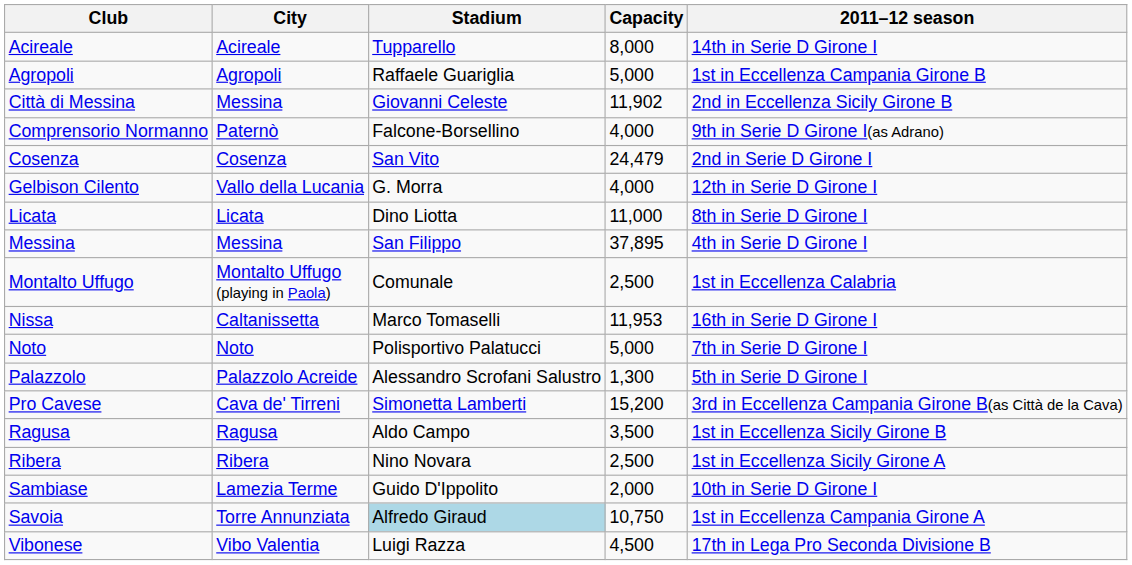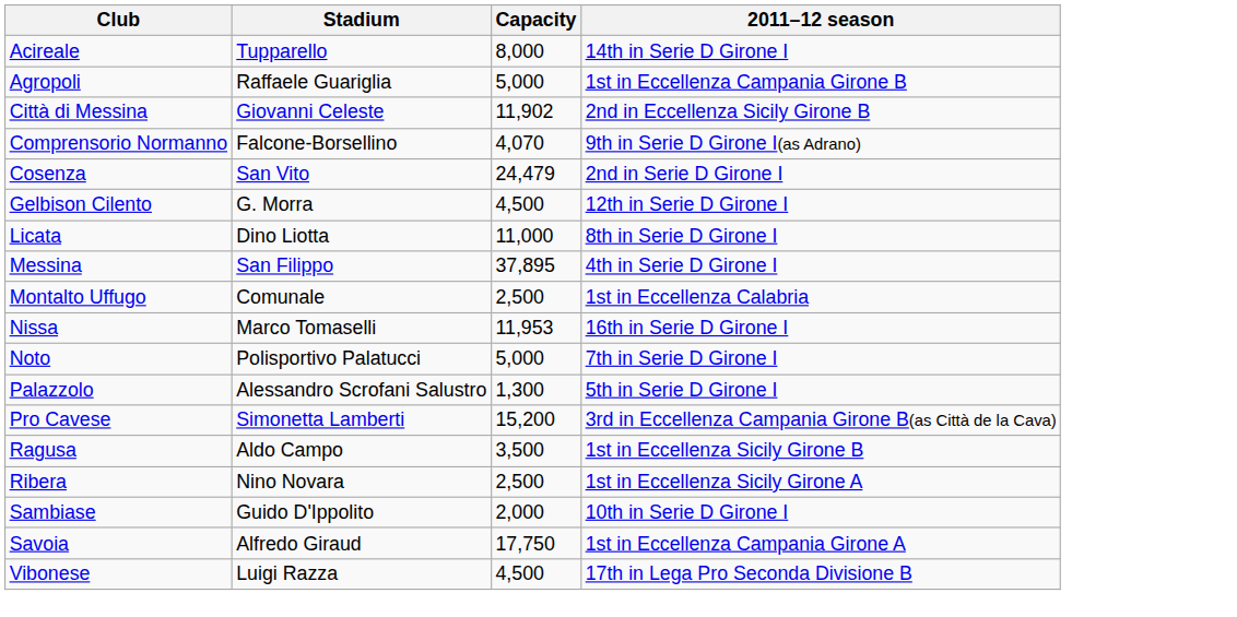- column: City | Acireale | Agropoli | Messina | Paternò | Cosenza | Vallo della Lucania | Licata | Messina | Montalto Uffugo (playing in Paola) | Caltanissetta | Noto | Palazzolo Acreide | Cava de' Tirreni | Ragusa | Ribera | Lamezia Terme | Torre Annunziata | Vibo Valentia
Comprensorio Normanno | Capacity: 4,000 -> 4,070
Gelbison Cilento | Capacity: 4,000 -> 4,500
Savoia | Stadium: lightblue background -> no background
Savoia | Capacity: 10,750 -> 17,750
